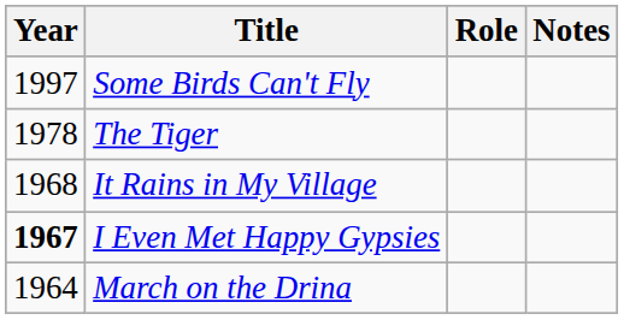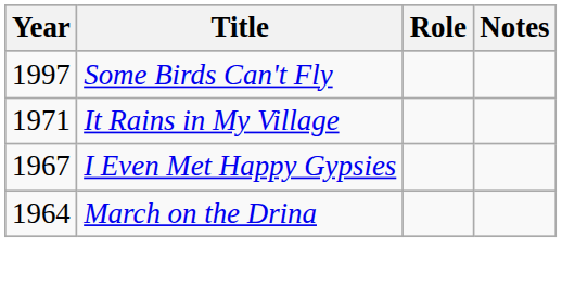- row: 1978 | The Tiger
It Rains in My Village | Year: 1968 -> 1971
I Even Met Happy Gypsies | Year: bold -> normal
